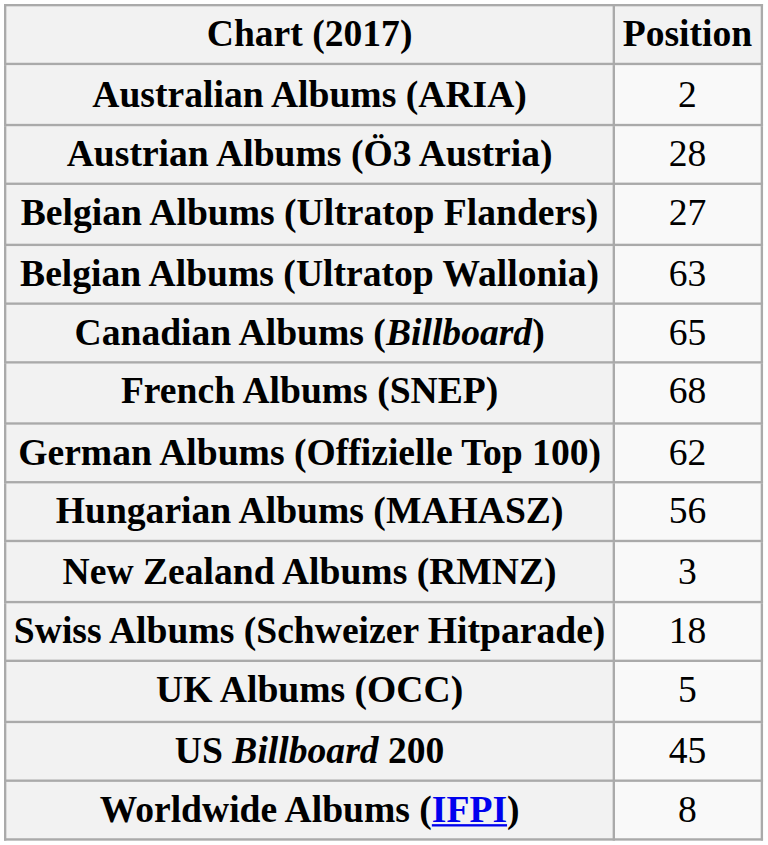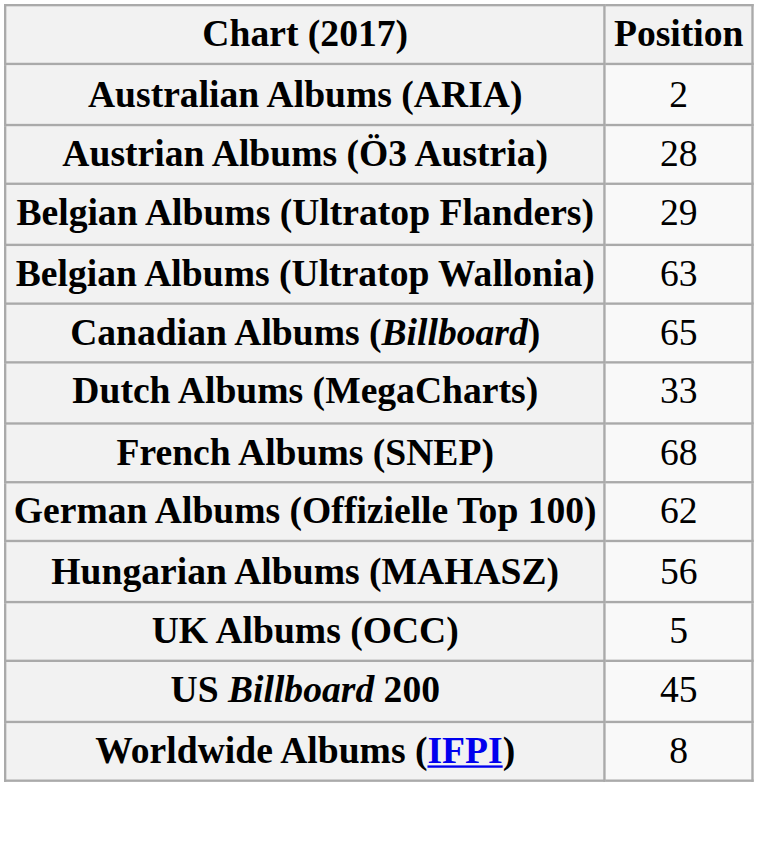Belgian Albums (Ultratop Flanders) | Position: 27 -> 29
+ row: Dutch Albums (MegaCharts) | 33
- row: New Zealand Albums (RMNZ) | 3
- row: Swiss Albums (Schweizer Hitparade) | 18
